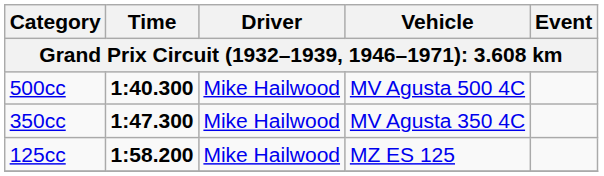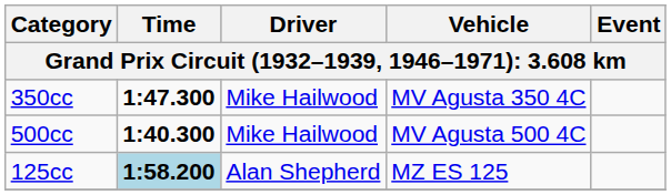rows swapped: 500cc <-> 350cc
125cc | Time: no background -> lightblue background
125cc | Driver: Mike Hailwood -> Alan Shepherd
